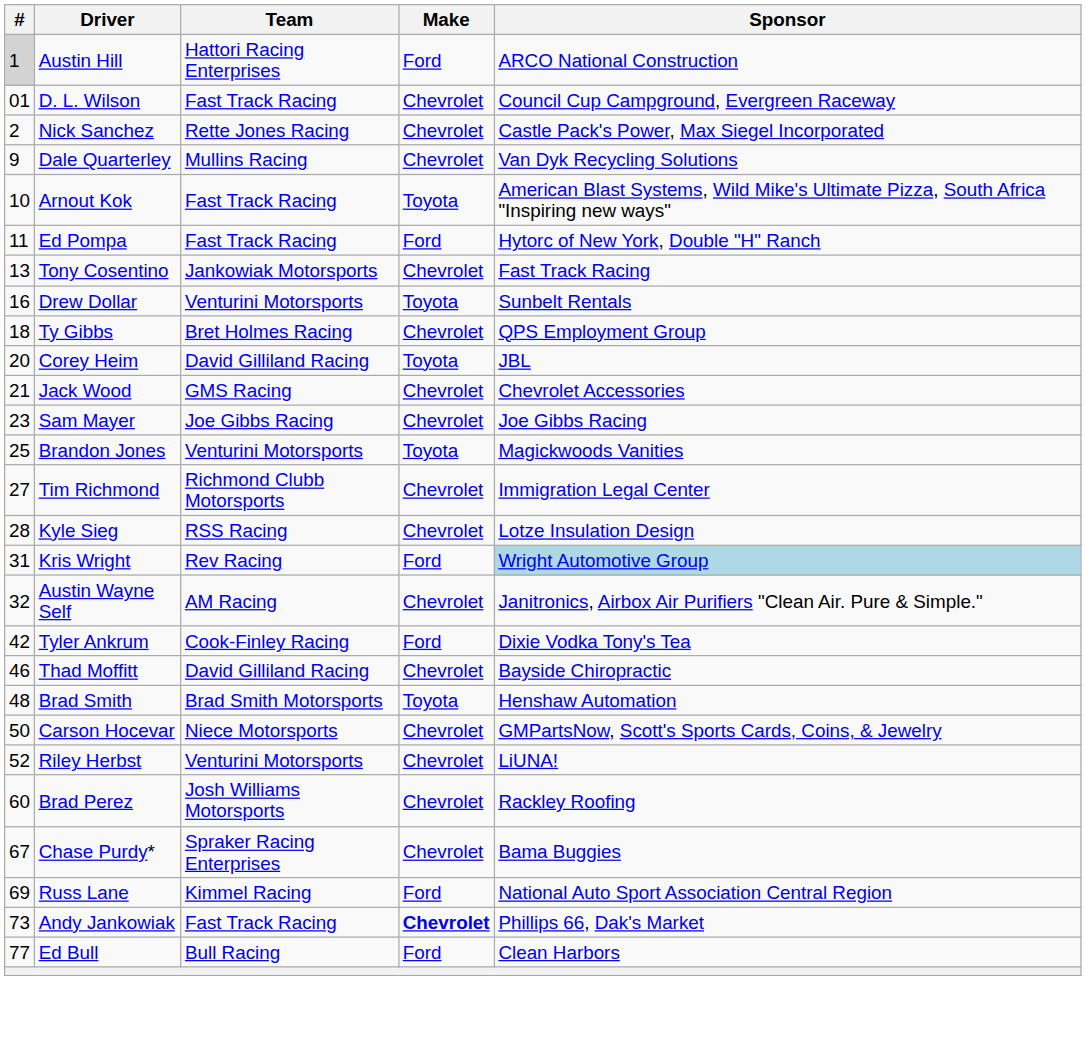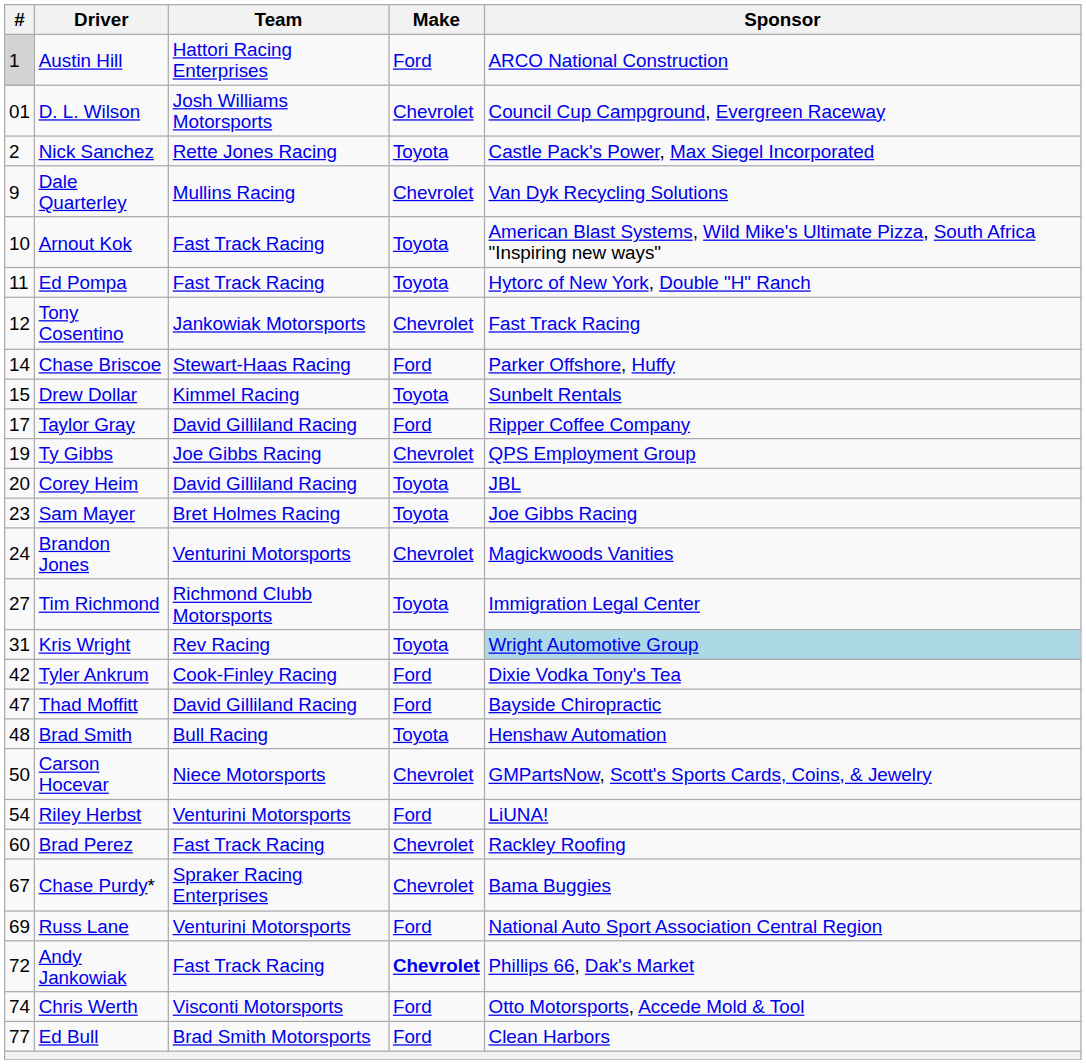D. L. Wilson | Team: Fast Track Racing -> Josh Williams Motorsports
Nick Sanchez | Make: Chevrolet -> Toyota
Ed Pompa | Make: Ford -> Toyota
Tony Cosentino | #: 13 -> 12
+ row: 14 | Chase Briscoe | Stewart-Haas Racing | Ford | Parker Offshore, Huffy
Drew Dollar | #: 16 -> 15
Drew Dollar | Team: Venturini Motorsports -> Kimmel Racing
+ row: 17 | Taylor Gray | David Gilliland Racing | Ford | Ripper Coffee Company
Ty Gibbs | #: 18 -> 19
Ty Gibbs | Team: Bret Holmes Racing -> Joe Gibbs Racing
- row: 21 | Jack Wood | GMS Racing | Chevrolet | Chevrolet Accessories
Sam Mayer | Team: Joe Gibbs Racing -> Bret Holmes Racing
Sam Mayer | Make: Chevrolet -> Toyota
Brandon Jones | #: 25 -> 24
Brandon Jones | Make: Toyota -> Chevrolet
Tim Richmond | Make: Chevrolet -> Toyota
- row: 28 | Kyle Sieg | RSS Racing | Chevrolet | Lotze Insulation Design
Kris Wright | Make: Ford -> Toyota
- row: 32 | Austin Wayne Self | AM Racing | Chevrolet | Janitronics, Airbox Air Purifiers "Clean Air. Pure & Simple."
Thad Moffitt | #: 46 -> 47
Thad Moffitt | Make: Chevrolet -> Ford
Brad Smith | Team: Brad Smith Motorsports -> Bull Racing
Riley Herbst | #: 52 -> 54
Riley Herbst | Make: Chevrolet -> Ford
Brad Perez | Team: Josh Williams Motorsports -> Fast Track Racing
Russ Lane | Team: Kimmel Racing -> Venturini Motorsports
Andy Jankowiak | #: 73 -> 72
+ row: 74 | Chris Werth | Visconti Motorsports | Ford | Otto Motorsports, Accede Mold & Tool
Ed Bull | Team: Bull Racing -> Brad Smith Motorsports
